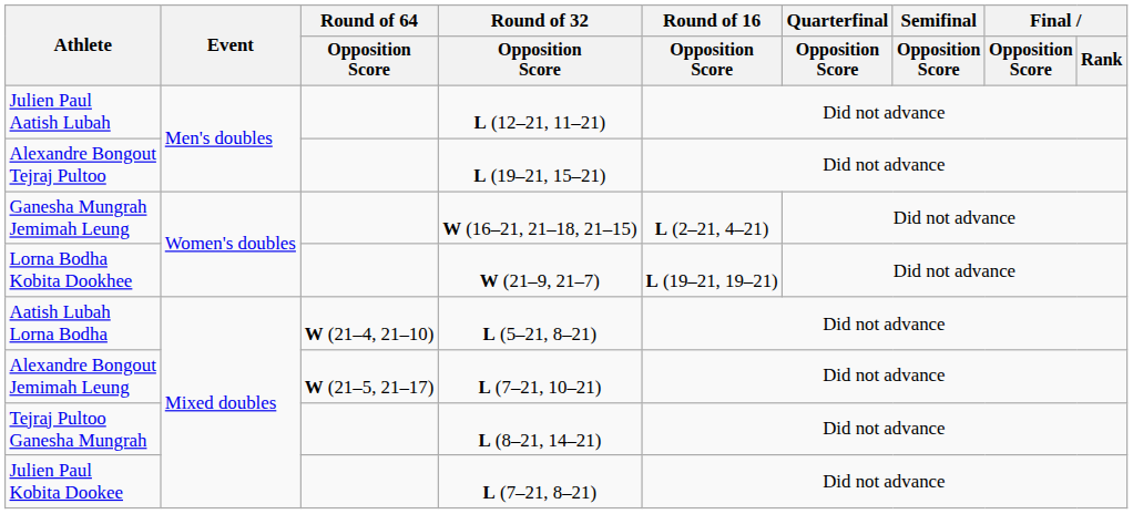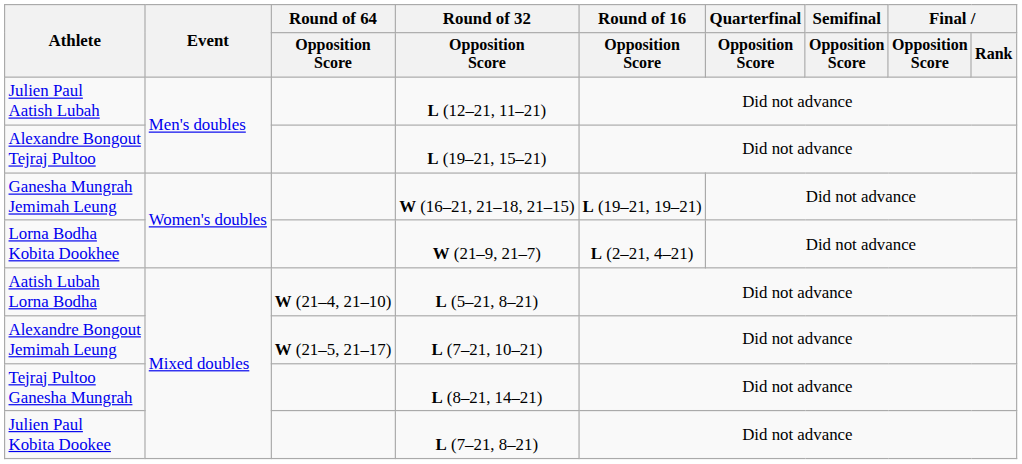Ganesha Mungrah Jemimah Leung | Round of 16 / Opposition Score: L (2–21, 4–21) -> L (19–21, 19–21)
Lorna Bodha Kobita Dookhee | Round of 16 / Opposition Score: L (19–21, 19–21) -> L (2–21, 4–21)
